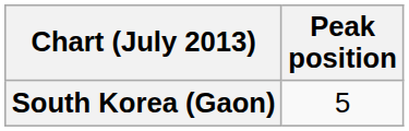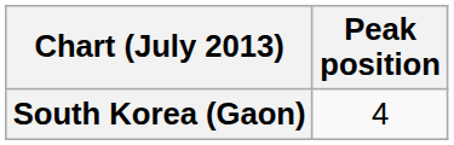South Korea (Gaon) | Peak position: 5 -> 4
